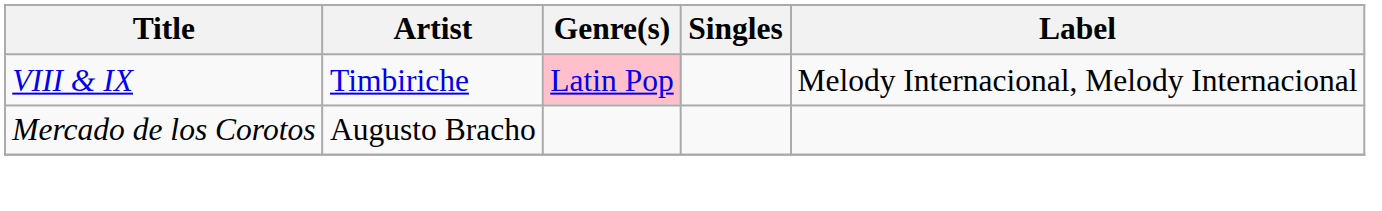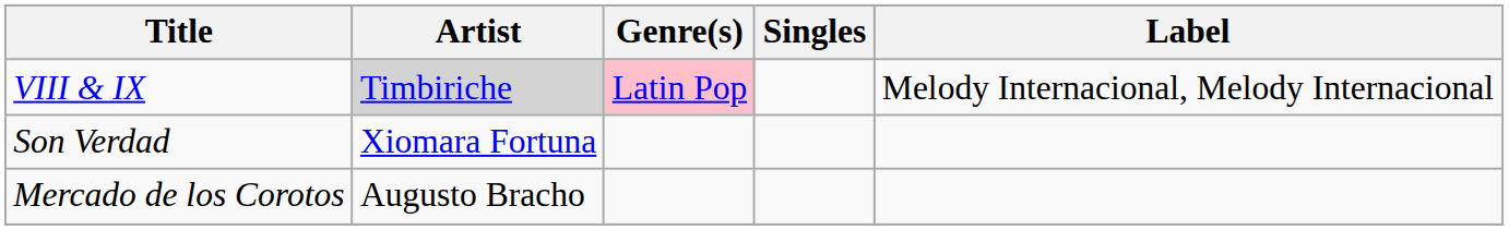VIII & IX | Artist: no background -> lightgrey background
+ row: Son Verdad | Xiomara Fortuna
